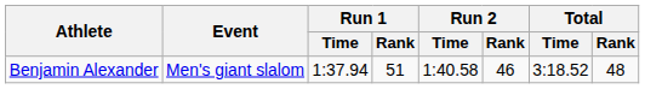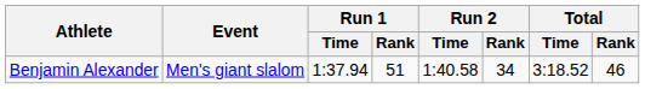Benjamin Alexander | Run 2 / Rank: 46 -> 34
Benjamin Alexander | Total / Rank: 48 -> 46
